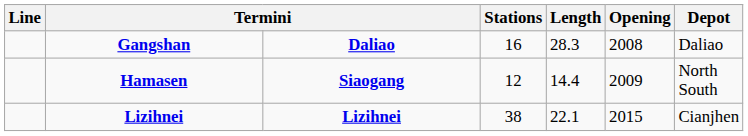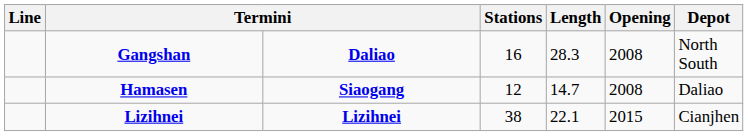Gangshan | Depot: Daliao -> North South
Hamasen | Length: 14.4 -> 14.7
Hamasen | Opening: 2009 -> 2008
Hamasen | Depot: North South -> Daliao
